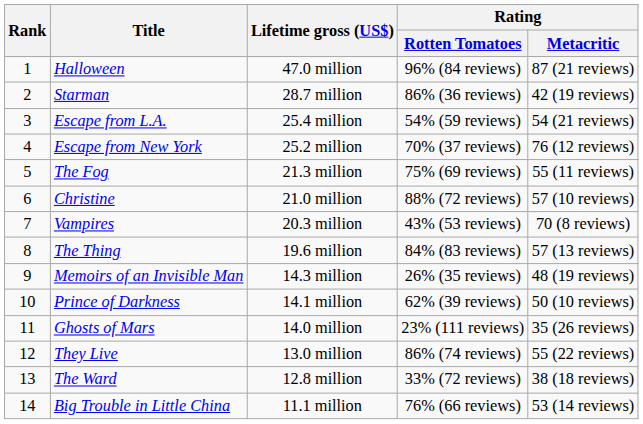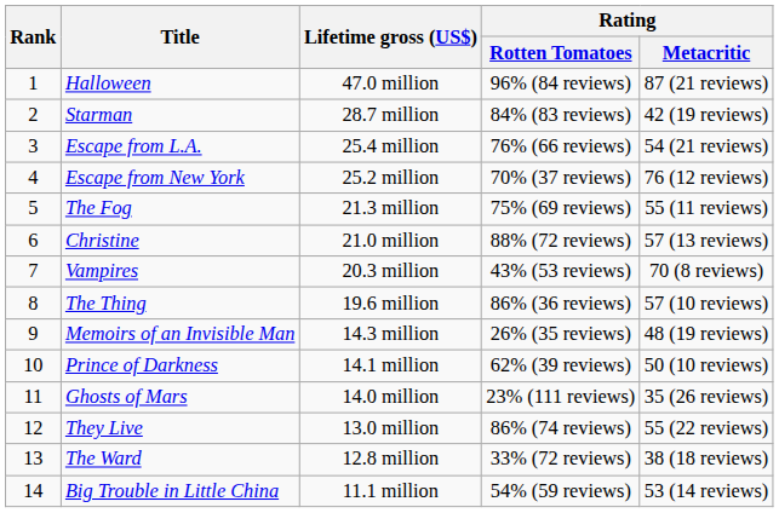Starman | Rating / Rotten Tomatoes: 86% (36 reviews) -> 84% (83 reviews)
Escape from L.A. | Rating / Rotten Tomatoes: 54% (59 reviews) -> 76% (66 reviews)
Christine | Rating / Metacritic: 57 (10 reviews) -> 57 (13 reviews)
The Thing | Rating / Rotten Tomatoes: 84% (83 reviews) -> 86% (36 reviews)
The Thing | Rating / Metacritic: 57 (13 reviews) -> 57 (10 reviews)
Big Trouble in Little China | Rating / Rotten Tomatoes: 76% (66 reviews) -> 54% (59 reviews)
